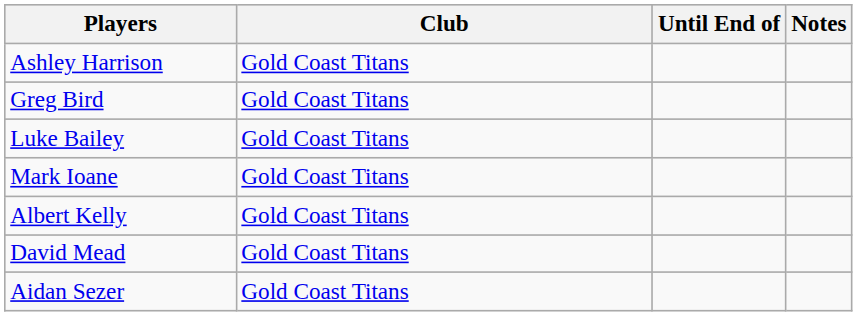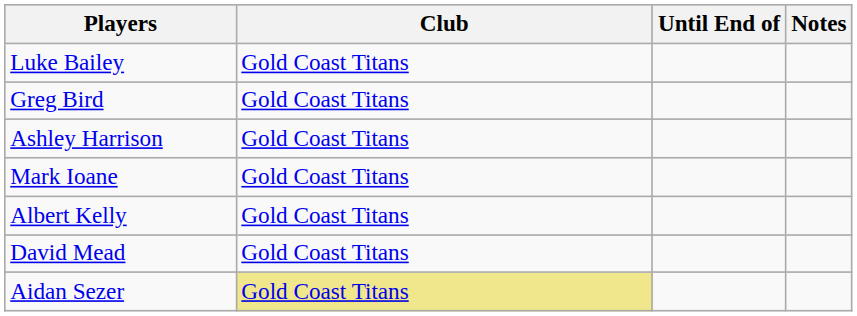rows swapped: Luke Bailey <-> Ashley Harrison
Aidan Sezer | Club: no background -> khaki background
